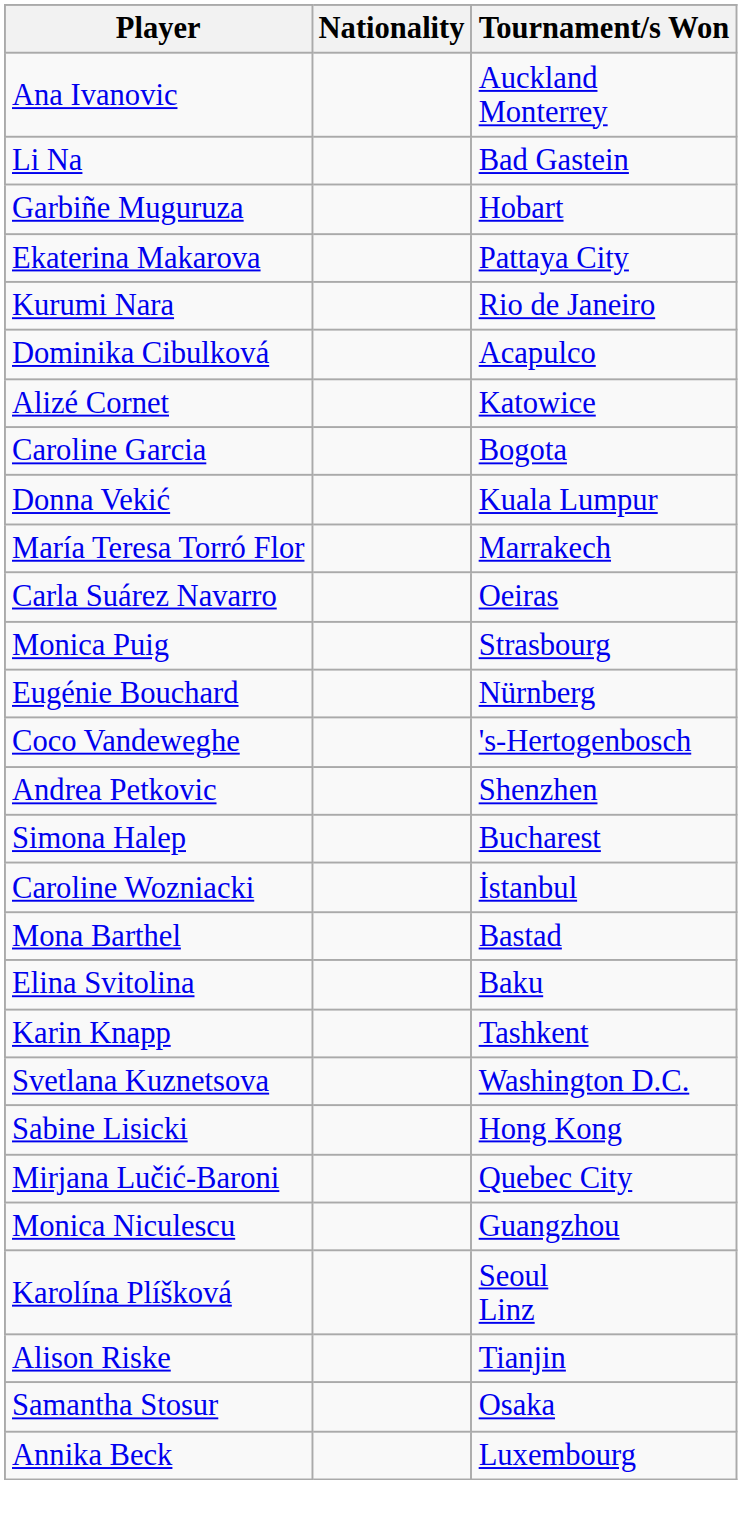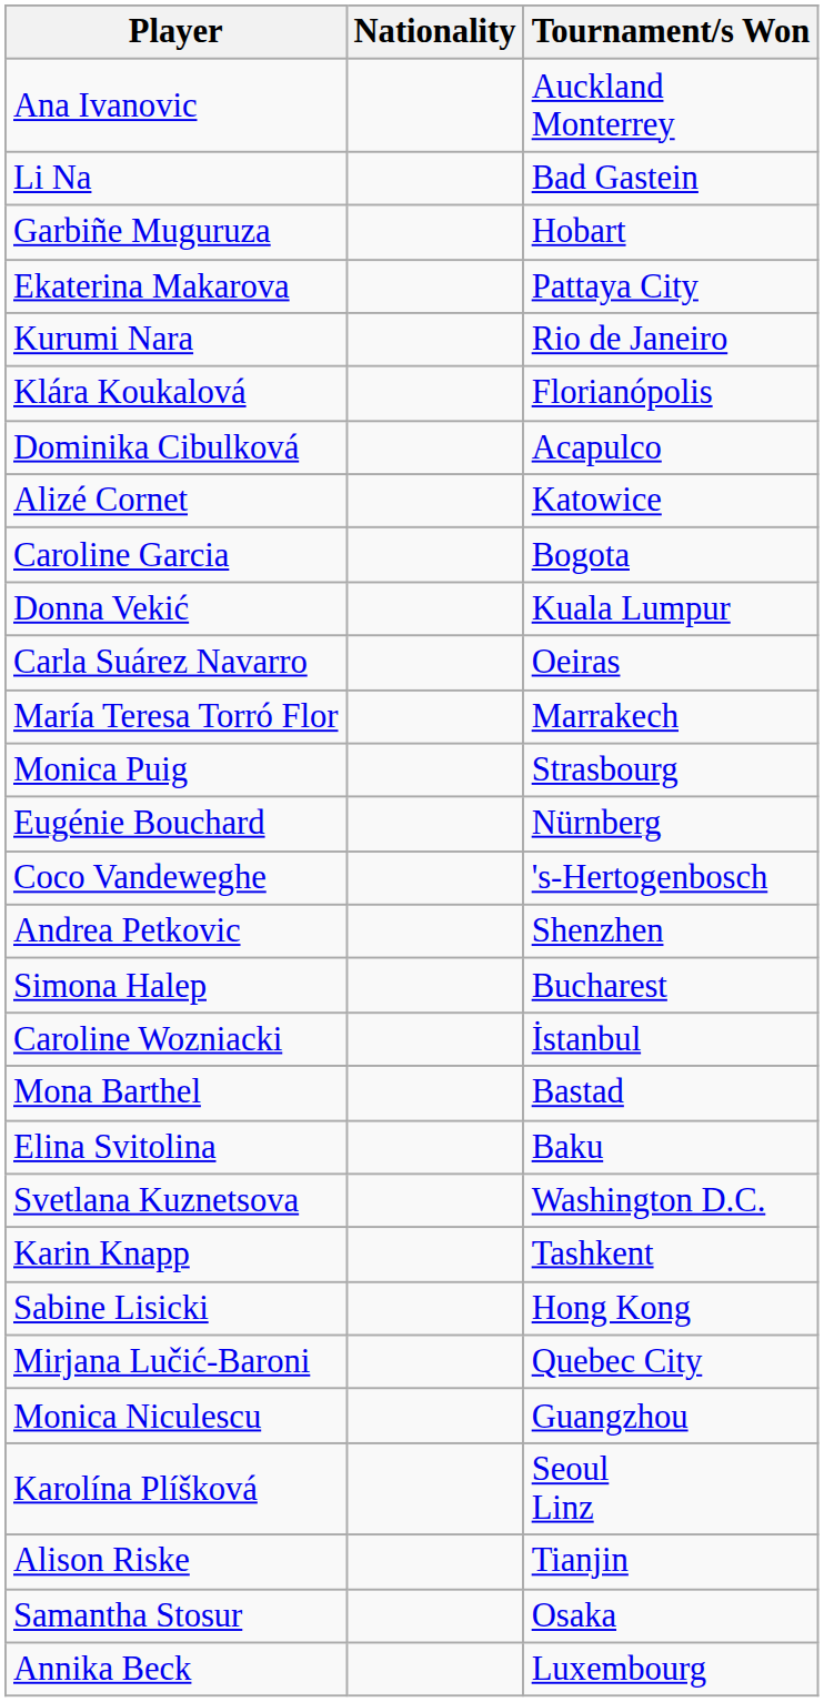+ row: Klára Koukalová | Florianópolis
rows swapped: María Teresa Torró Flor <-> Carla Suárez Navarro
rows swapped: Svetlana Kuznetsova <-> Karin Knapp
